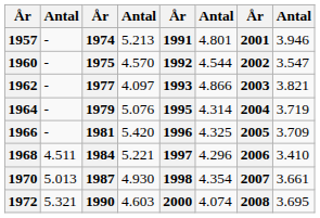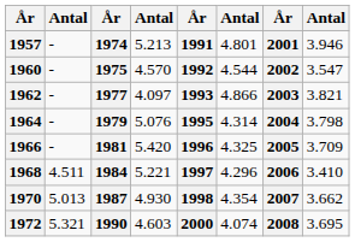1964 | column 8: 3.719 -> 3.798
1970 | column 8: 3.661 -> 3.662
